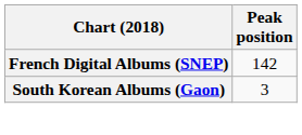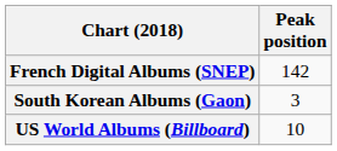+ row: US World Albums (Billboard) | 10
